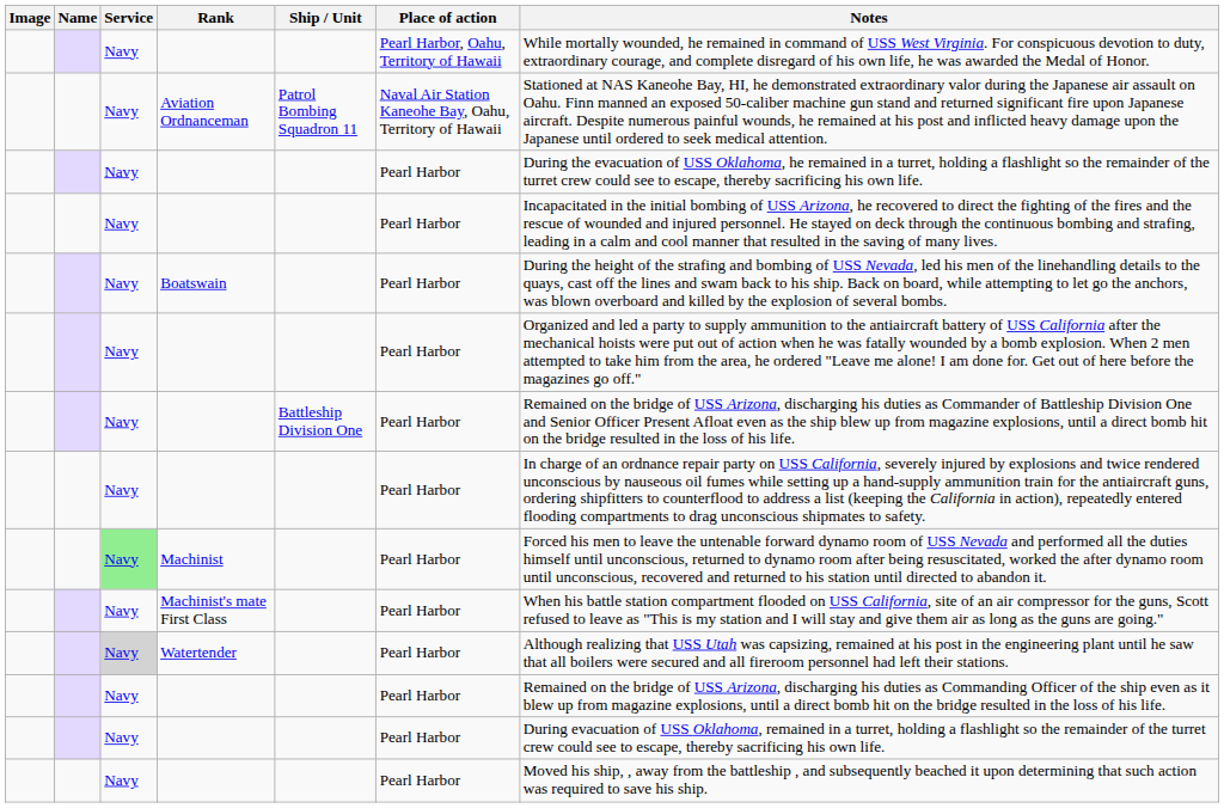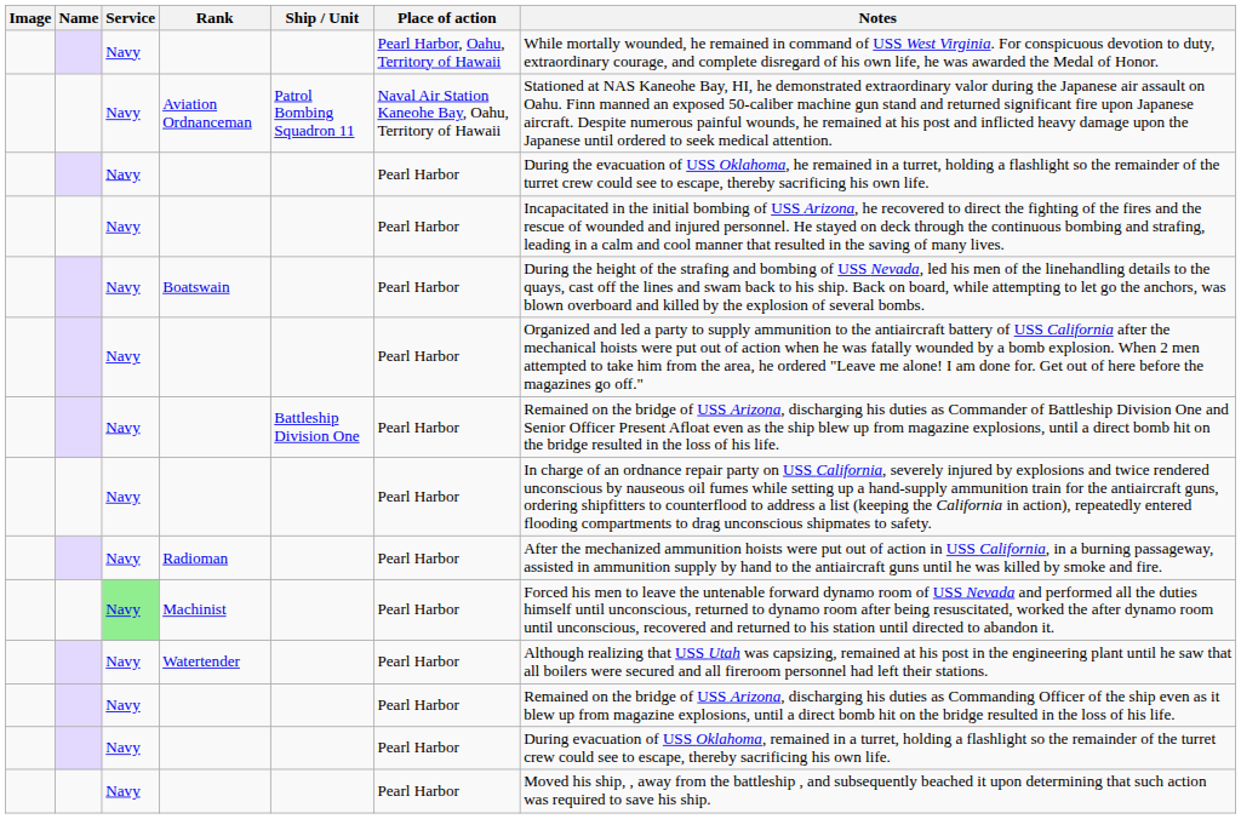+ row: Navy | Radioman | Pearl Harbor | After the mechanized ammunition hoists were put out of action in USS California, in a burning passageway, assisted in ammunition supply by hand to the antiaircraft guns until he was killed by smoke and fire.
- row: Navy | Machinist's mate First Class | Pearl Harbor | When his battle station compartment flooded on USS California, site of an air compressor for the guns, Scott refused to leave as "This is my station and I will stay and give them air as long as the guns are going."
Watertender | Service: lightgrey background -> no background
